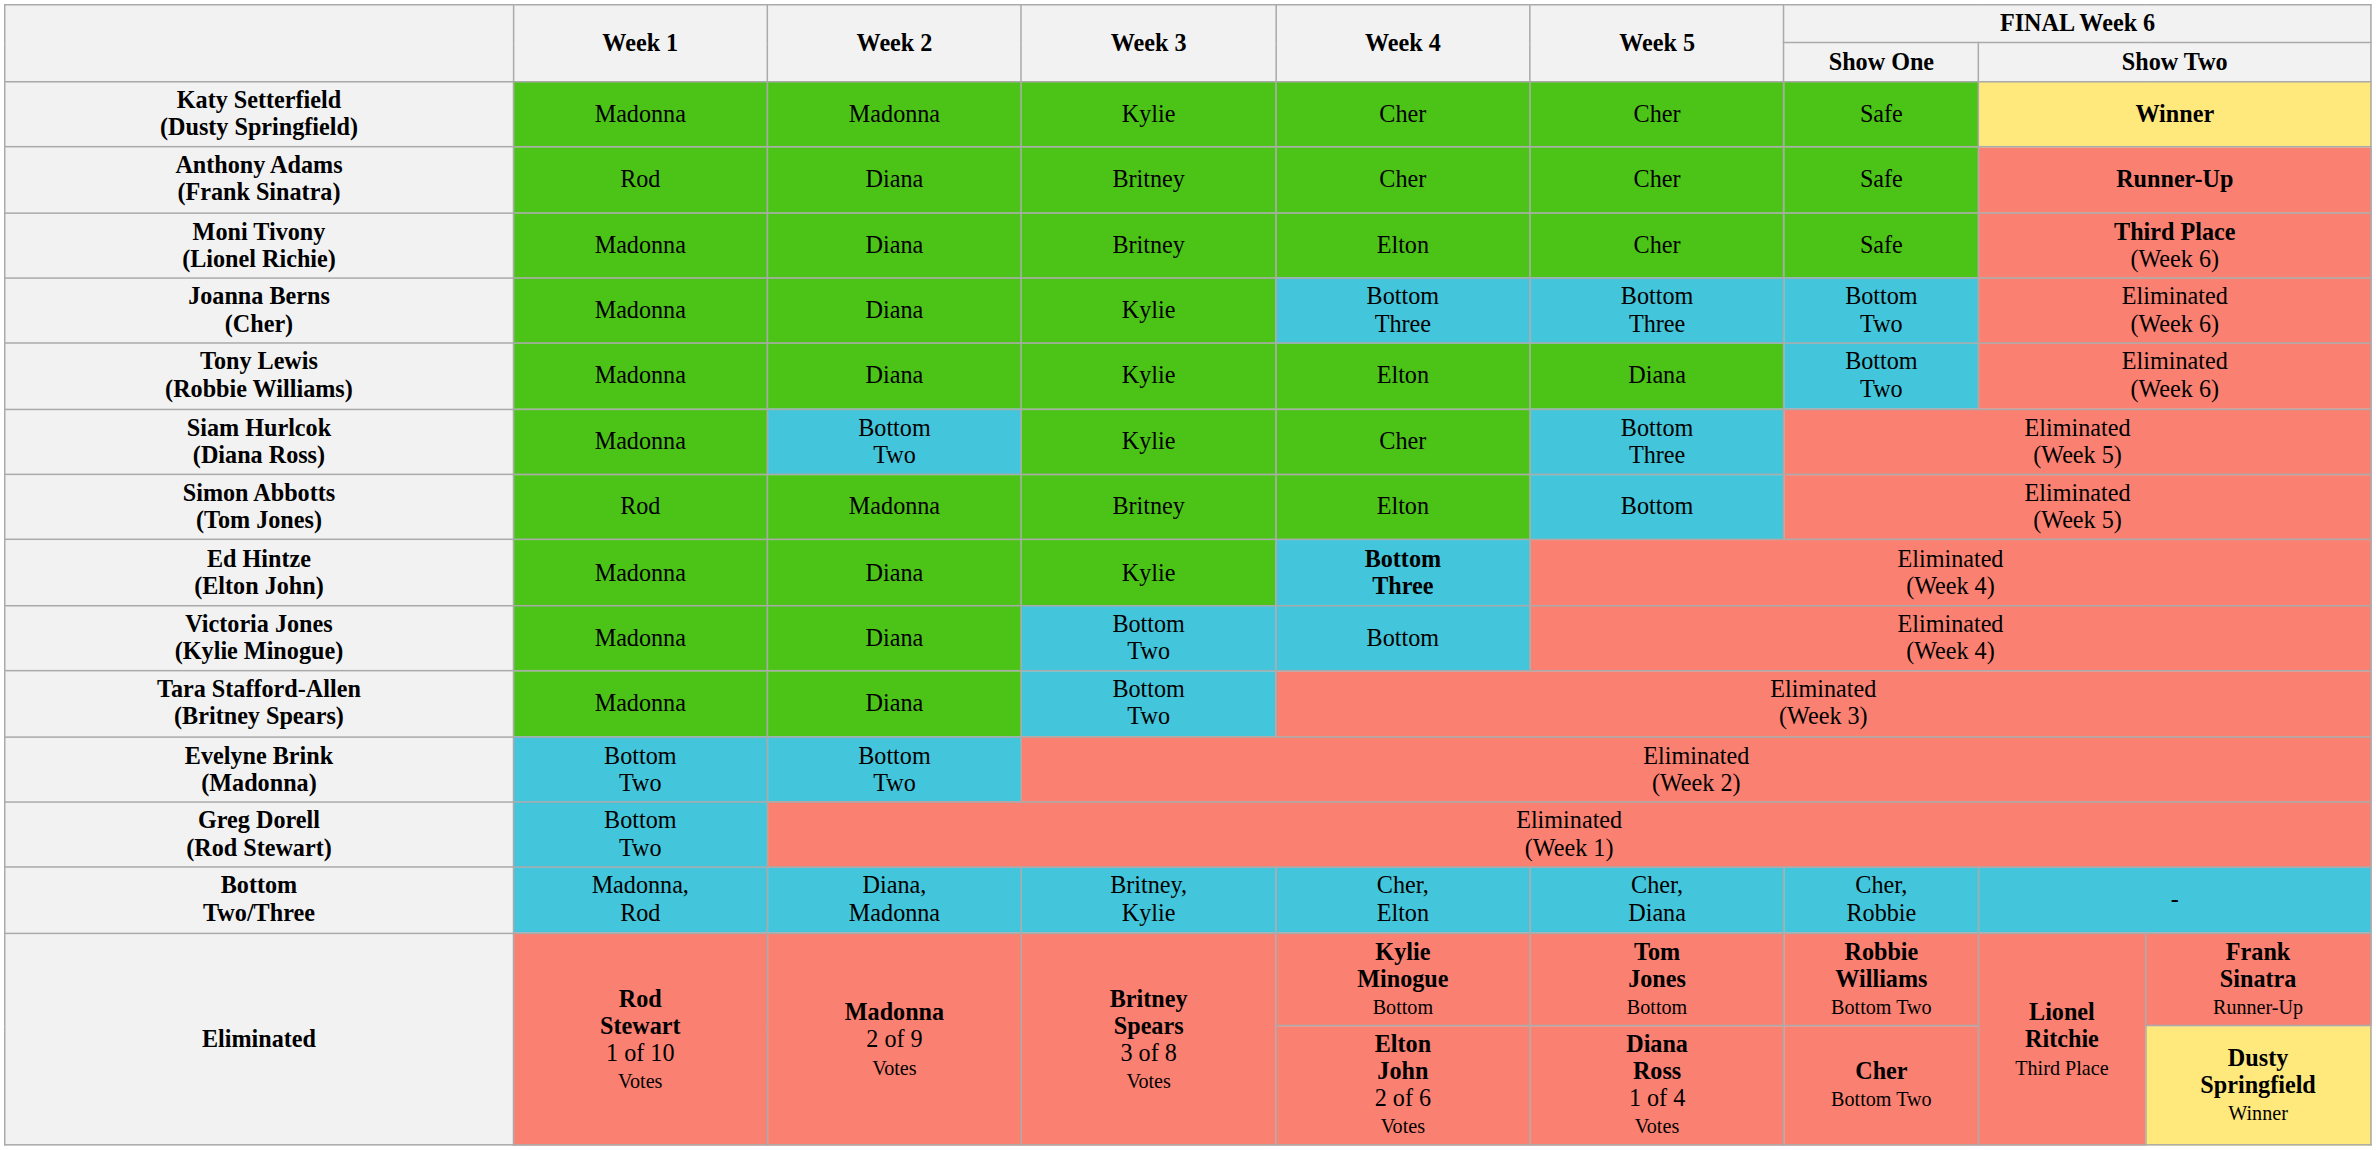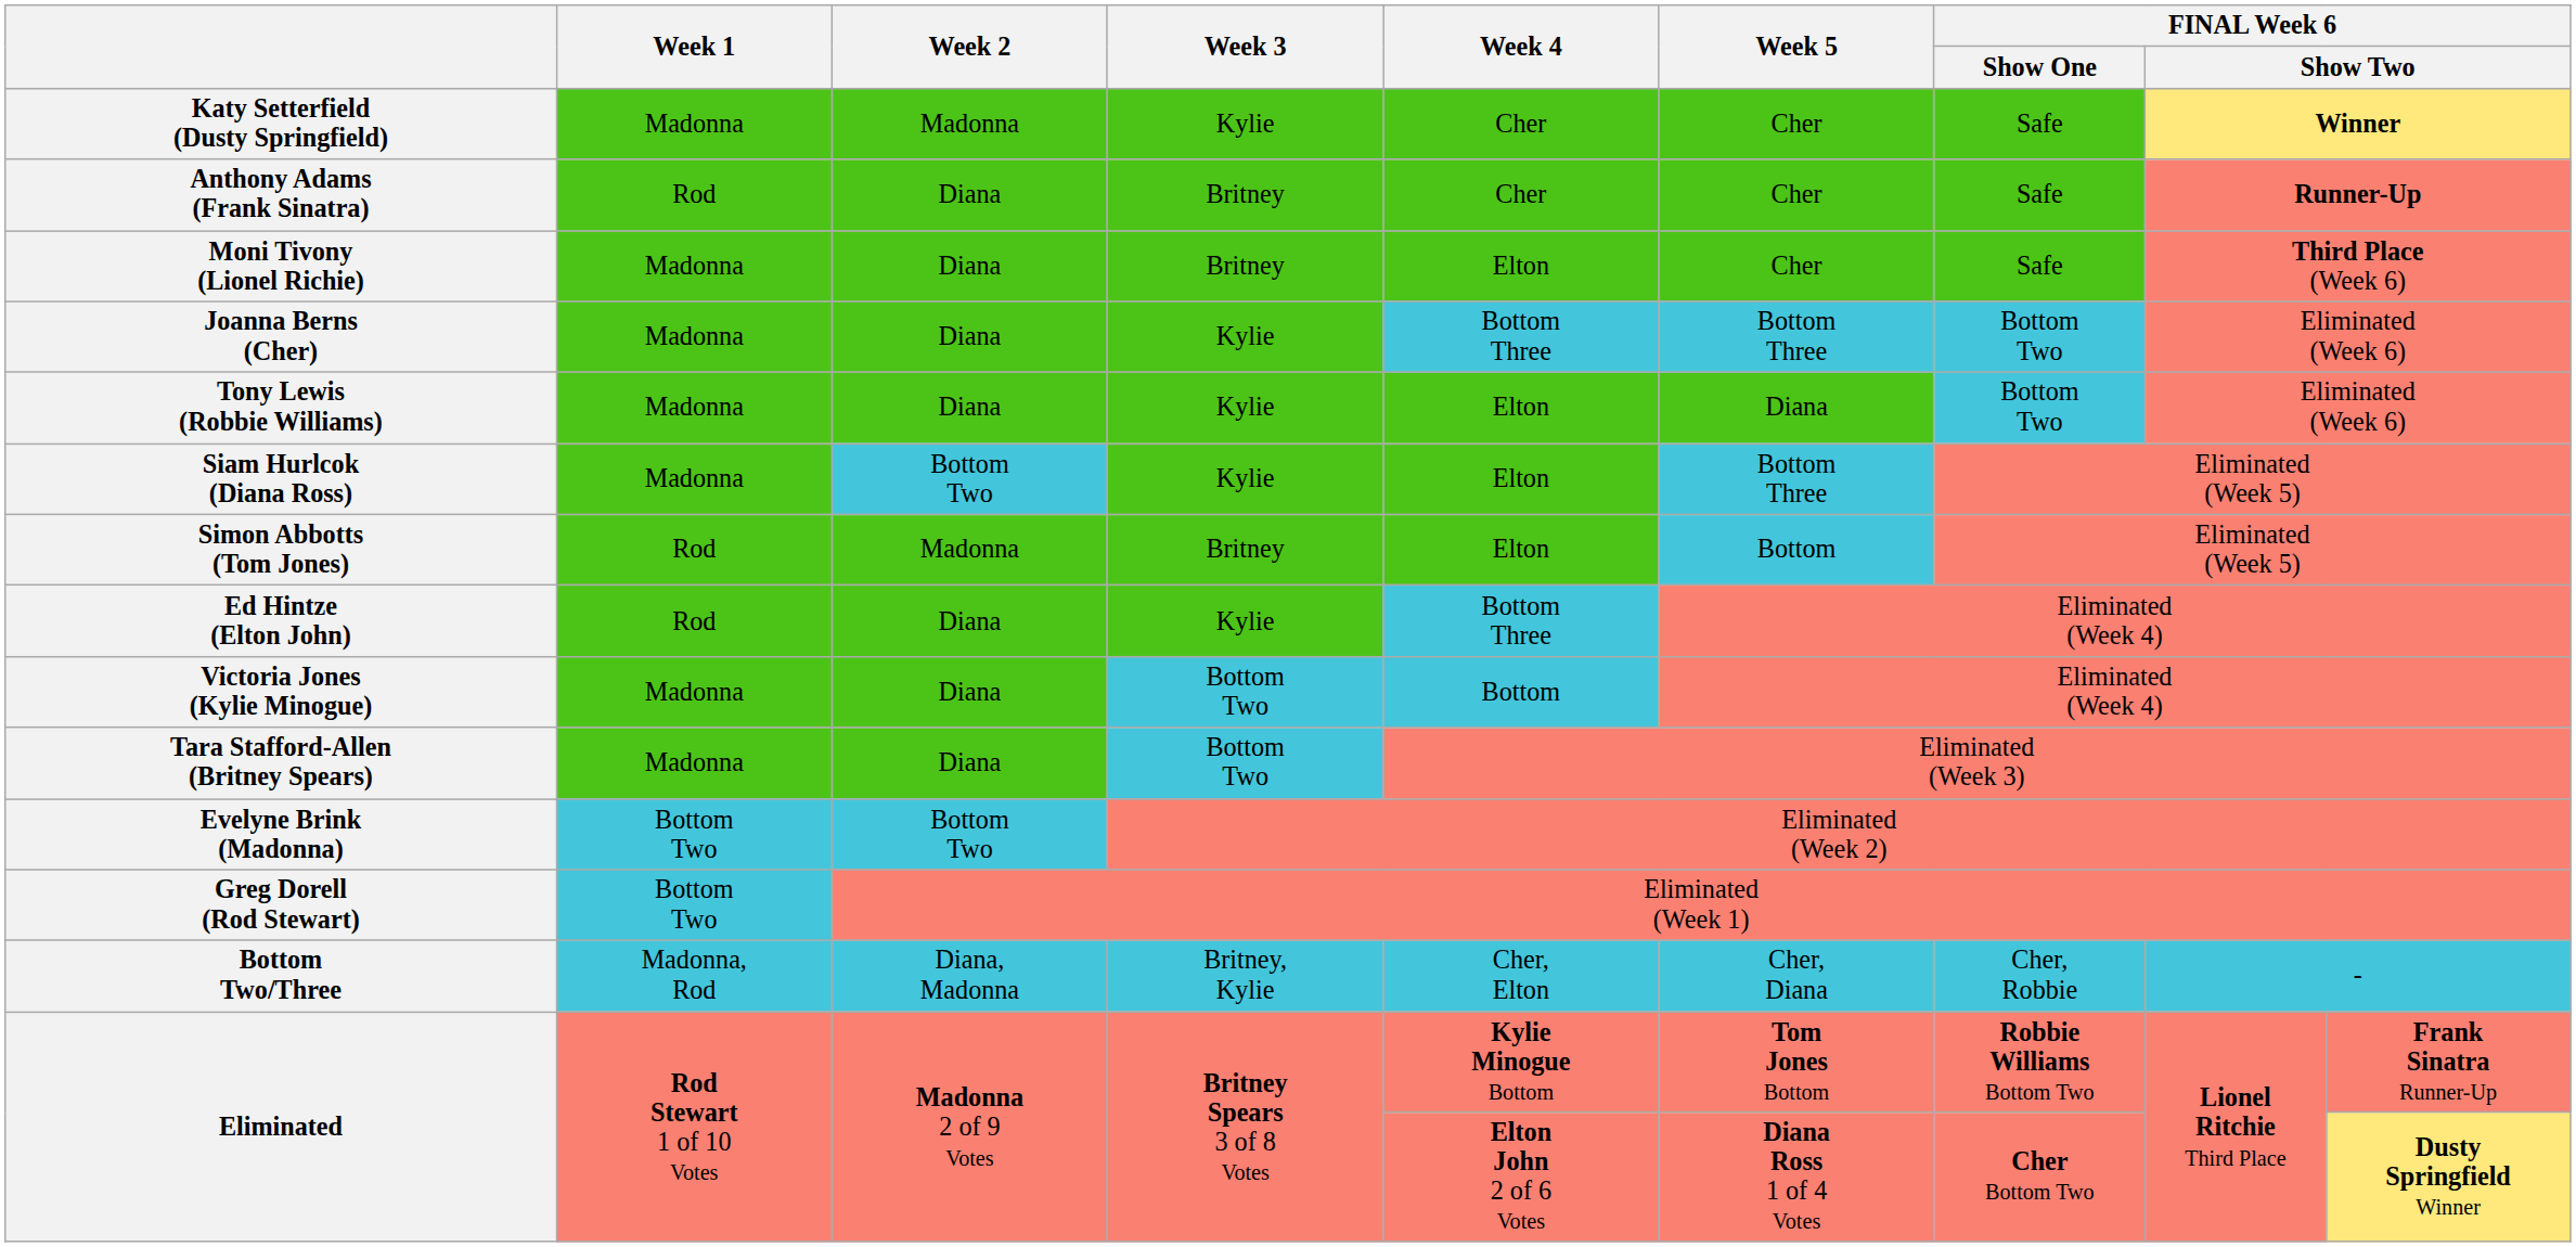Siam Hurlcok (Diana Ross) | Week 4: Cher -> Elton
Ed Hintze (Elton John) | Week 1: Madonna -> Rod
Ed Hintze (Elton John) | Week 4: bold -> normal
